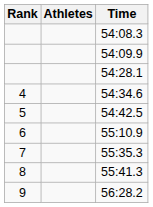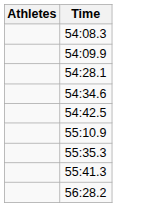- column: Rank | 4 | 5 | 6 | 7 | 8 | 9
